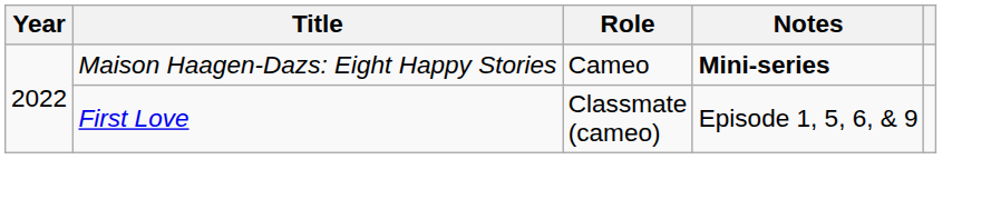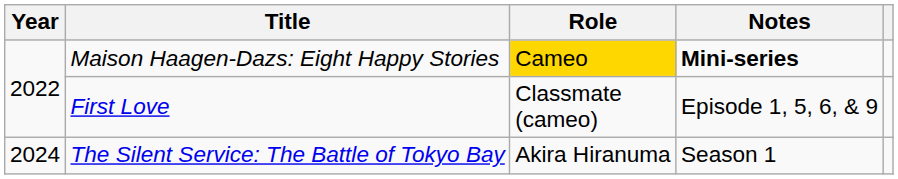Maison Haagen-Dazs: Eight Happy Stories | Role: no background -> gold background
+ row: 2024 | The Silent Service: The Battle of Tokyo Bay | Akira Hiranuma | Season 1
